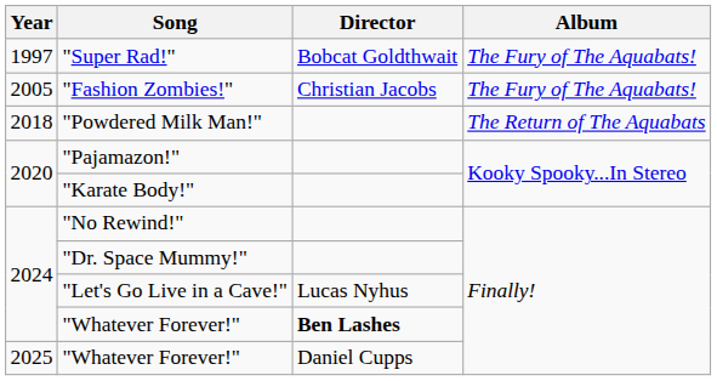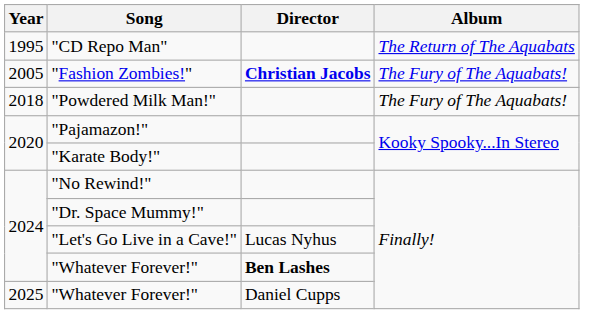+ row: 1995 | "CD Repo Man" | The Return of The Aquabats
- row: 1997 | "Super Rad!" | Bobcat Goldthwait | The Fury of The Aquabats!
"Fashion Zombies!" | Director: normal -> bold
"Powdered Milk Man!" | Album: The Return of The Aquabats -> The Fury of The Aquabats!
